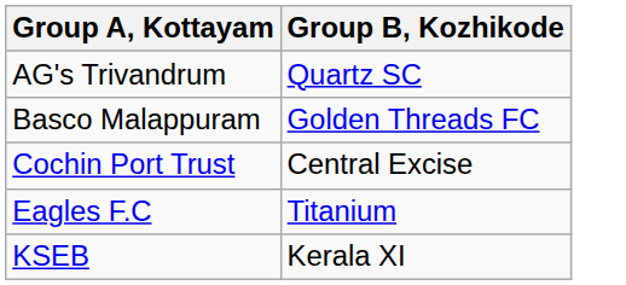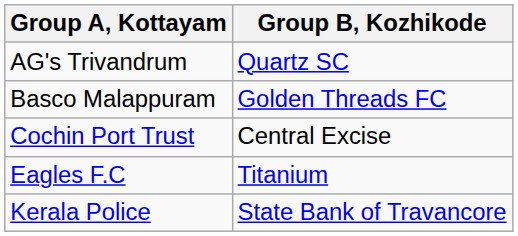+ row: Kerala Police | State Bank of Travancore
- row: KSEB | Kerala XI
